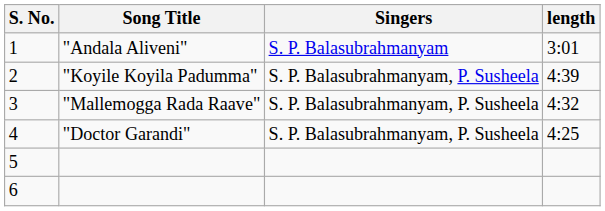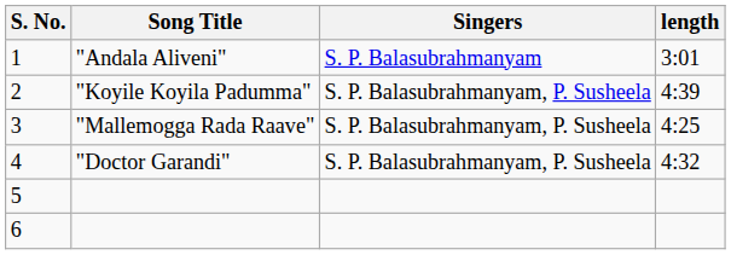3 | length: 4:32 -> 4:25
4 | length: 4:25 -> 4:32
